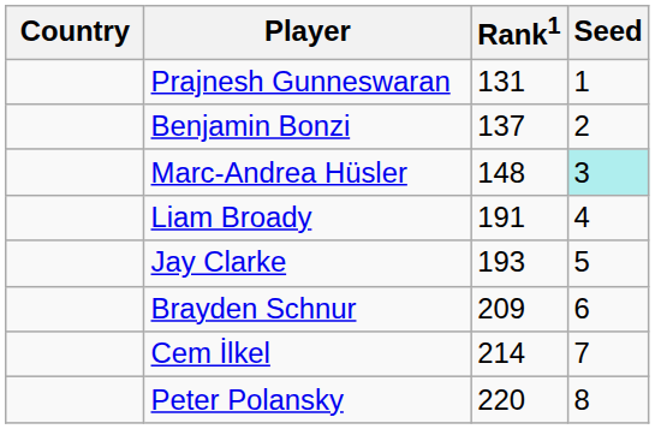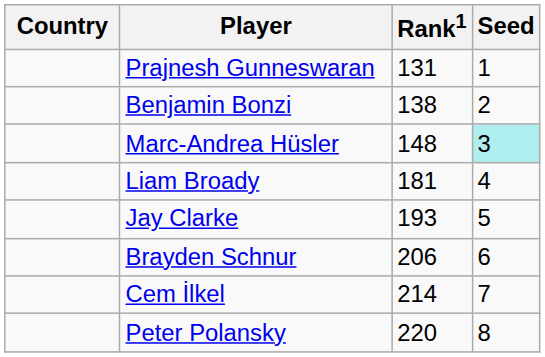Benjamin Bonzi | Rank1: 137 -> 138
Liam Broady | Rank1: 191 -> 181
Brayden Schnur | Rank1: 209 -> 206
